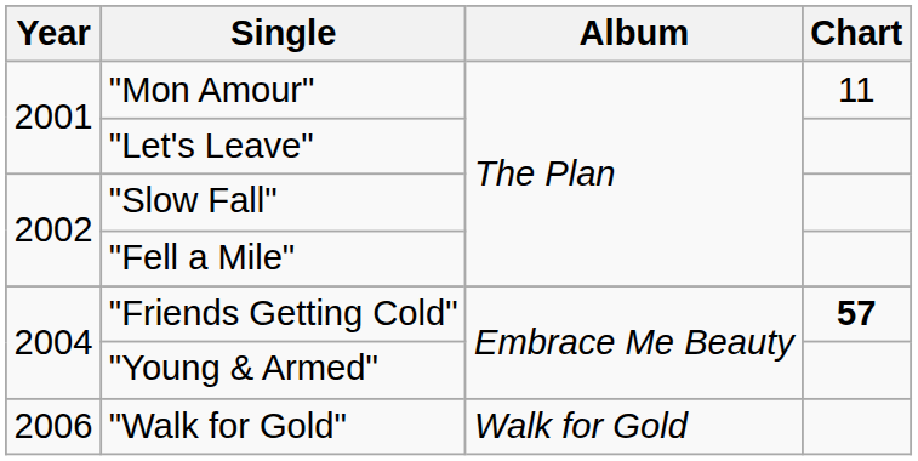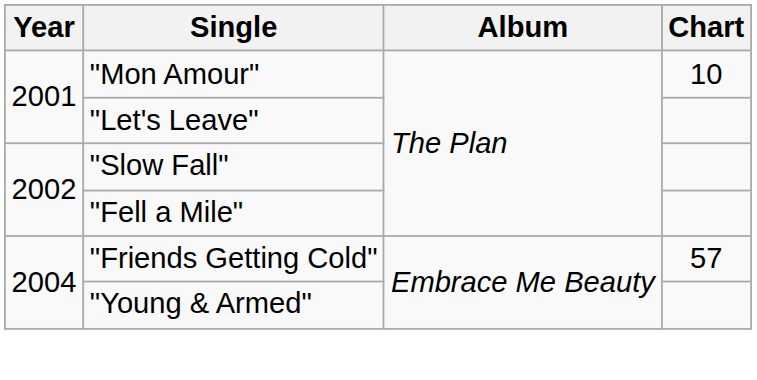"Mon Amour" | Chart: 11 -> 10
"Friends Getting Cold" | Chart: bold -> normal
- row: 2006 | "Walk for Gold" | Walk for Gold
